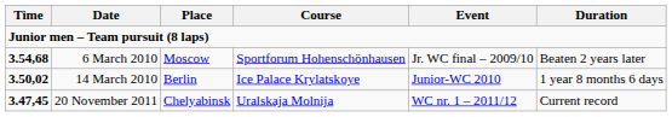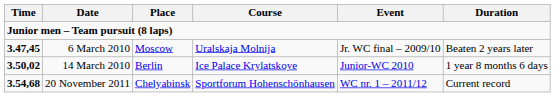6 March 2010 | Time: 3.54,68 -> 3.47,45
6 March 2010 | Course: Sportforum Hohenschönhausen -> Uralskaja Molnija
20 November 2011 | Time: 3.47,45 -> 3.54,68
20 November 2011 | Course: Uralskaja Molnija -> Sportforum Hohenschönhausen
